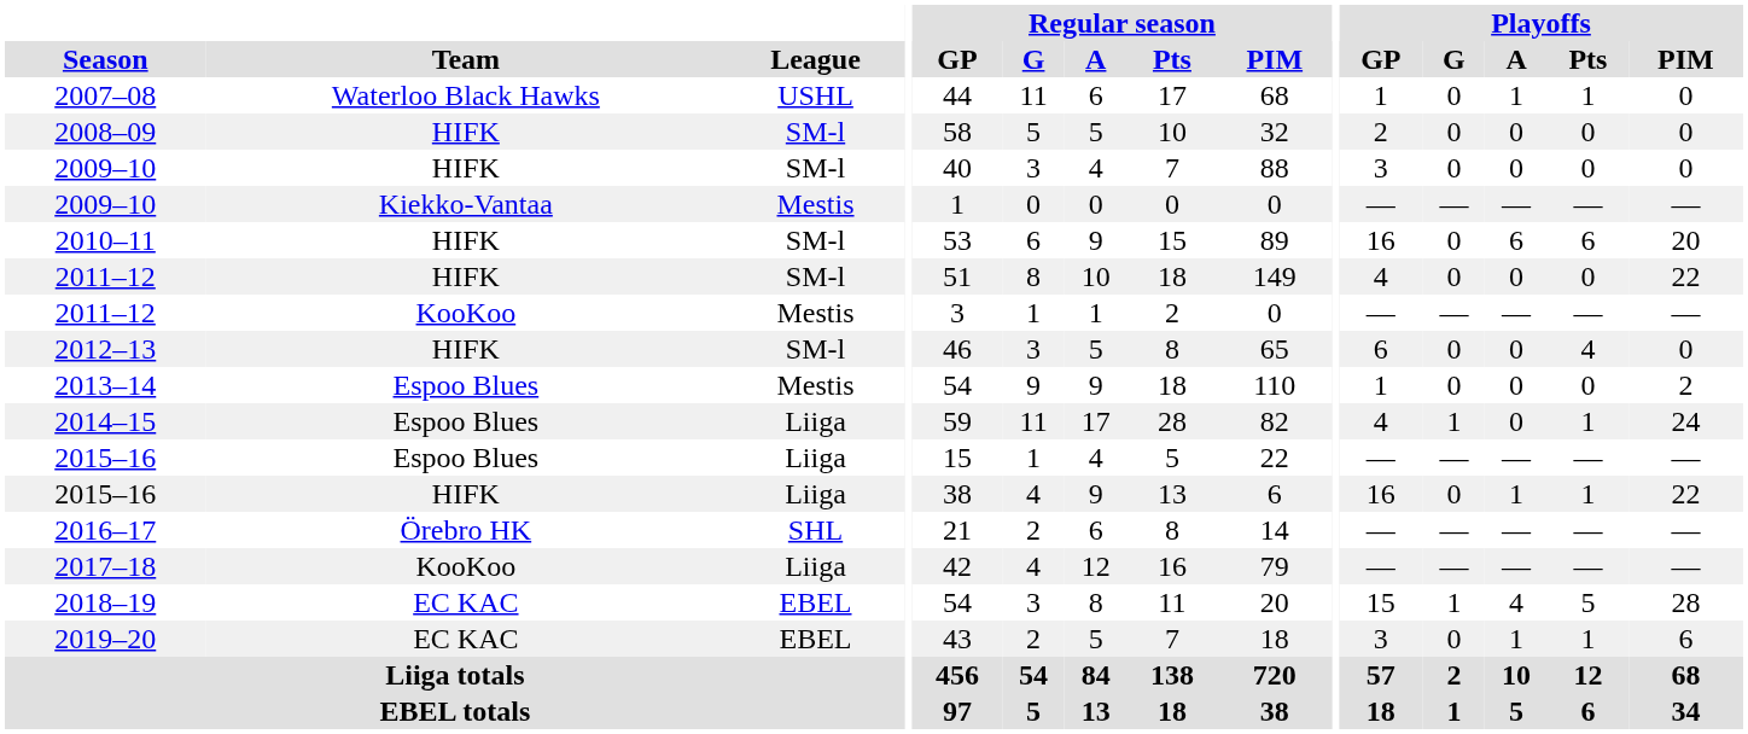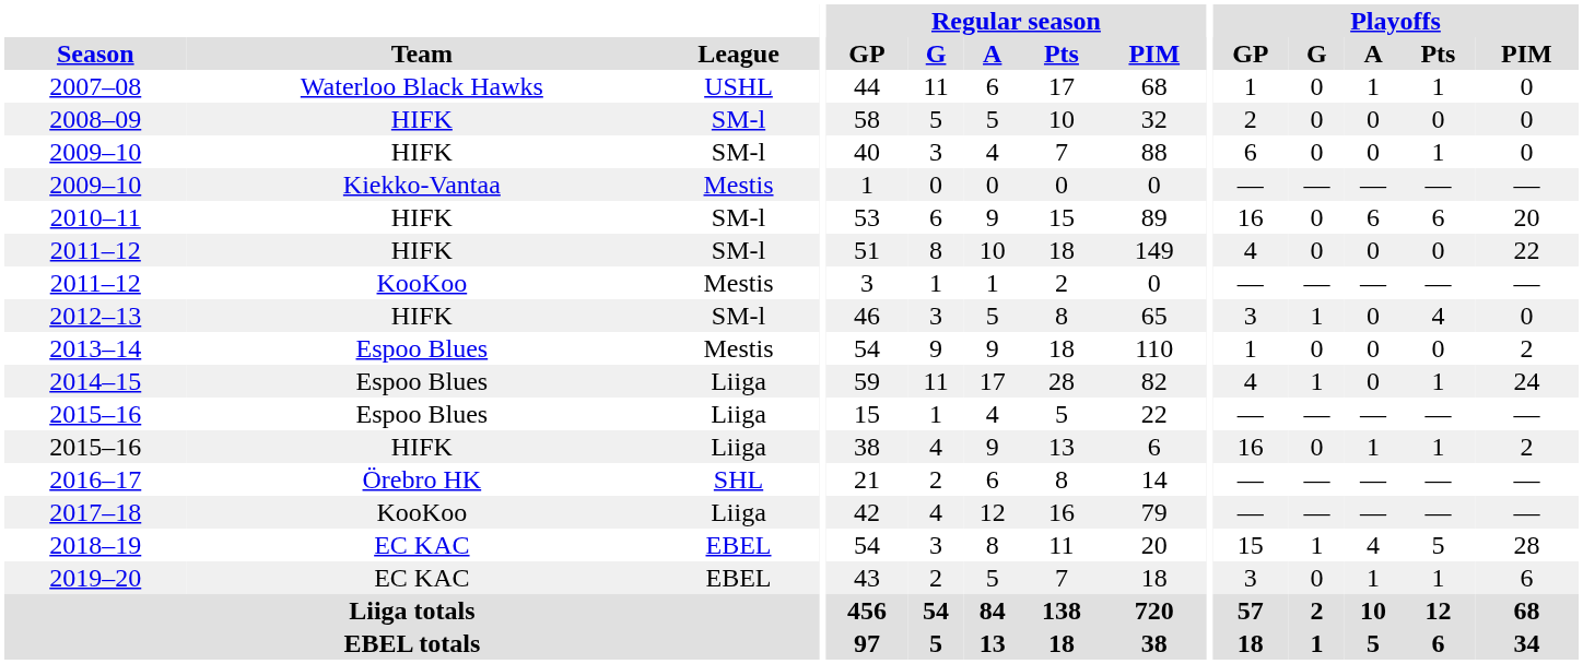2009–10 / HIFK | Playoffs / GP: 3 -> 6
2009–10 / HIFK | Playoffs / Pts: 0 -> 1
2012–13 | Playoffs / GP: 6 -> 3
2012–13 | Playoffs / G: 0 -> 1
2015–16 / HIFK | Playoffs / PIM: 22 -> 2
